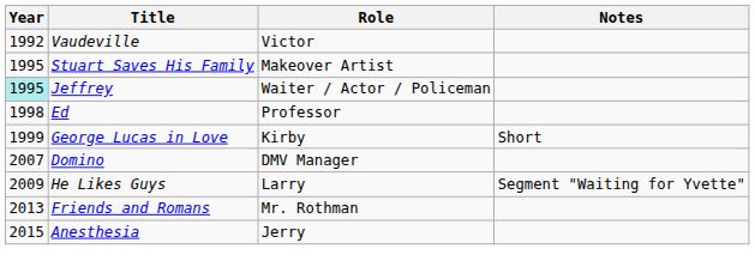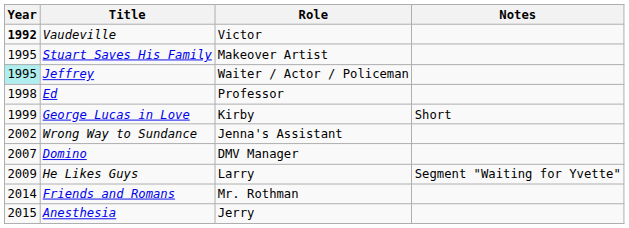Vaudeville | Year: normal -> bold
+ row: 2002 | Wrong Way to Sundance | Jenna's Assistant
Friends and Romans | Year: 2013 -> 2014
